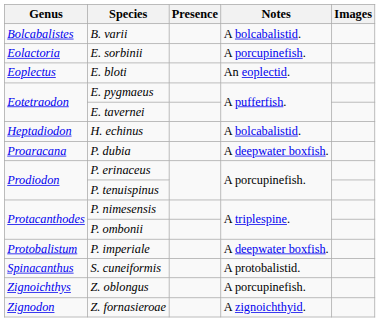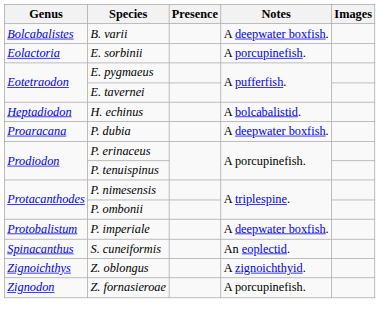B. varii | Notes: A bolcabalistid. -> A deepwater boxfish.
- row: Eoplectus | E. bloti | An eoplectid.
S. cuneiformis | Notes: A protobalistid. -> An eoplectid.
Z. oblongus | Notes: A porcupinefish. -> A zignoichthyid.
Z. fornasieroae | Notes: A zignoichthyid. -> A porcupinefish.
